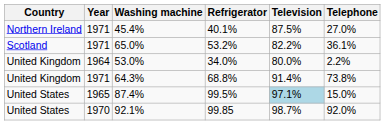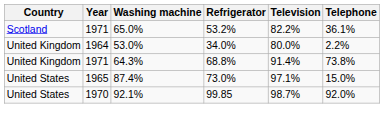- row: Northern Ireland | 1971 | 45.4% | 40.1% | 87.5% | 27.0%
87.4% | Refrigerator: 99.5% -> 73.0%
87.4% | Television: lightblue background -> no background
